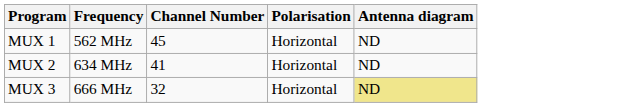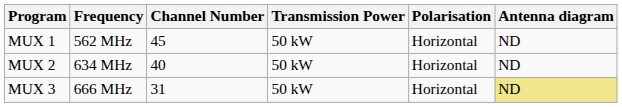+ column: Transmission Power | 50 kW | 50 kW | 50 kW
MUX 2 | Channel Number: 41 -> 40
MUX 3 | Channel Number: 32 -> 31
